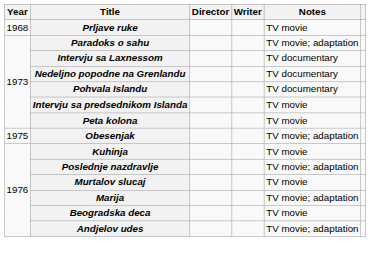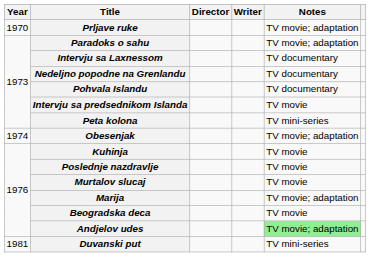Prljave ruke | Year: 1968 -> 1970
Prljave ruke | Notes: TV movie -> TV movie; adaptation
Peta kolona | Notes: TV movie -> TV mini-series
Obesenjak | Year: 1975 -> 1974
Poslednje nazdravlje | Notes: TV movie; adaptation -> TV movie
Andjelov udes | Notes: no background -> lightgreen background
+ row: 1981 | Duvanski put | TV mini-series
